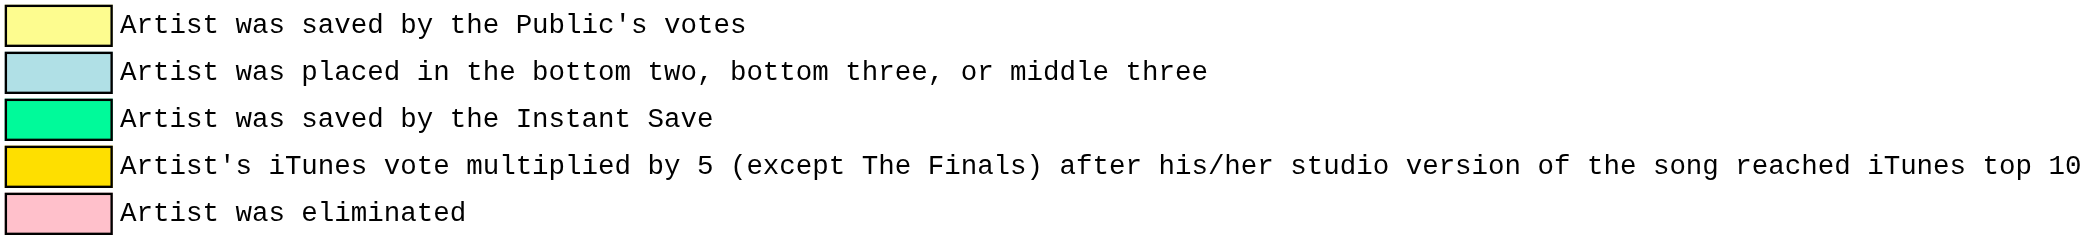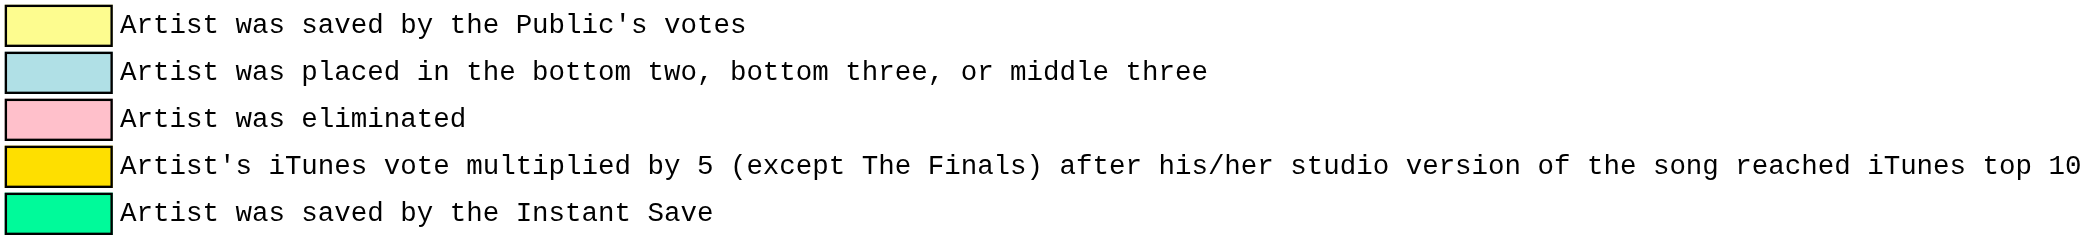rows swapped: Artist was saved by the Instant Save <-> Artist was eliminated
